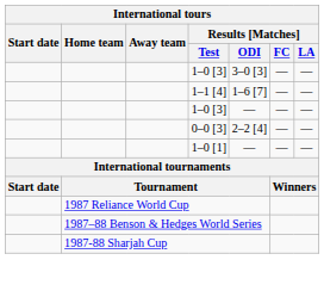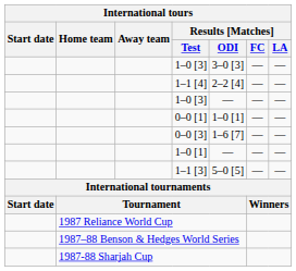1–1 [4] | Results [Matches] / ODI: 1–6 [7] -> 2–2 [4]
+ row: 0–0 [1] | 1–0 [1] | — | —
0–0 [3] | Results [Matches] / ODI: 2–2 [4] -> 1–6 [7]
+ row: 1–1 [3] | 5–0 [5] | — | —
